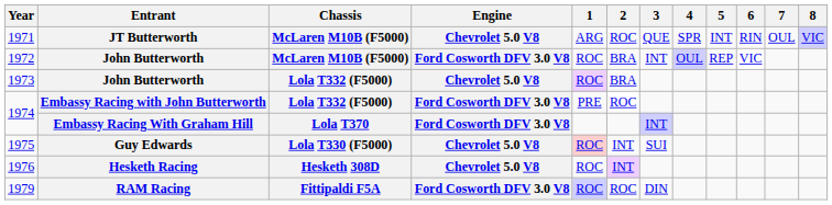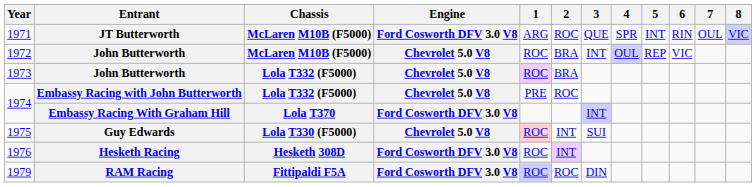1971 | Engine: Chevrolet 5.0 V8 -> Ford Cosworth DFV 3.0 V8
1972 | Engine: Ford Cosworth DFV 3.0 V8 -> Chevrolet 5.0 V8
1974 / Embassy Racing with John Butterworth | Engine: Ford Cosworth DFV 3.0 V8 -> Chevrolet 5.0 V8
1976 | Engine: Chevrolet 5.0 V8 -> Ford Cosworth DFV 3.0 V8
